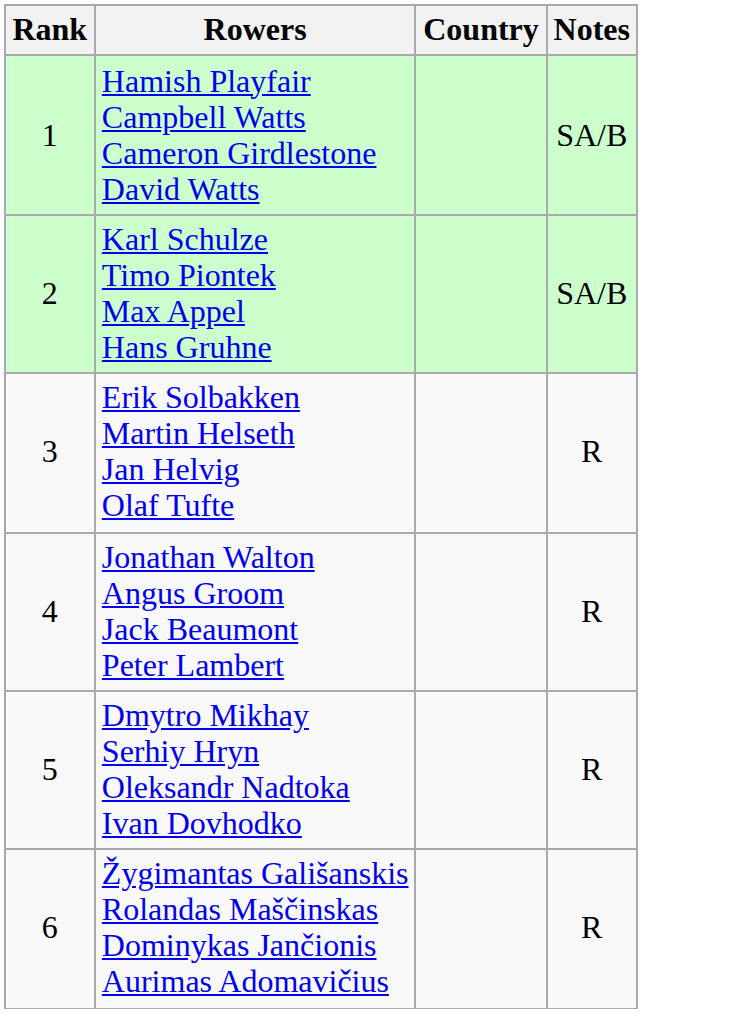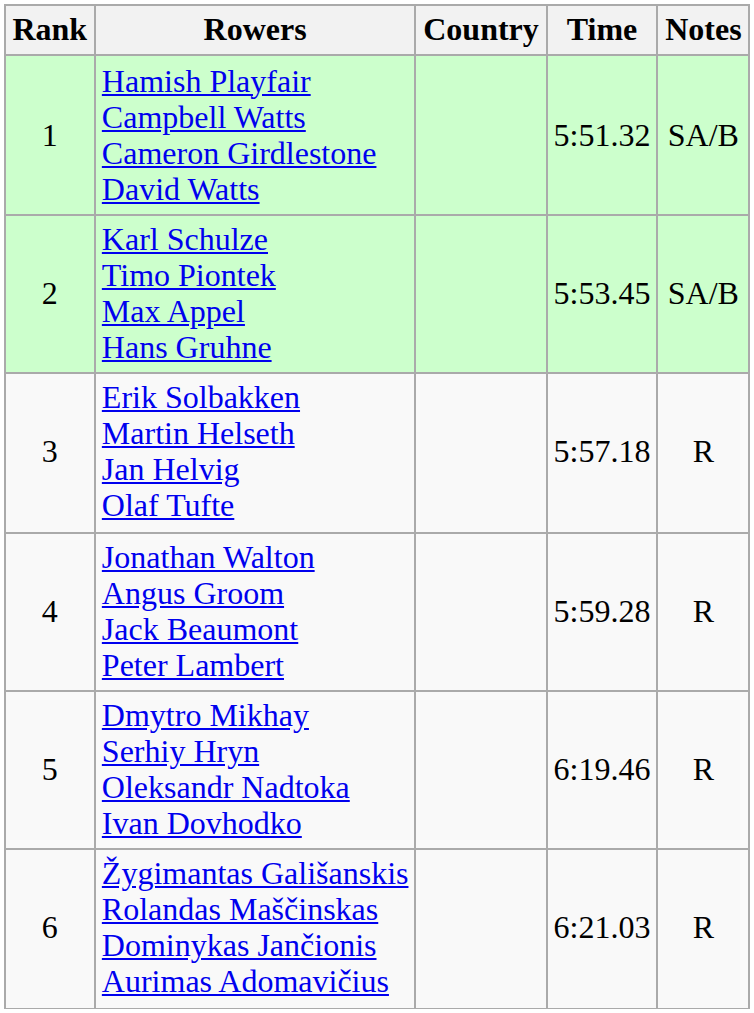+ column: Time | 5:51.32 | 5:53.45 | 5:57.18 | 5:59.28 | 6:19.46 | 6:21.03
